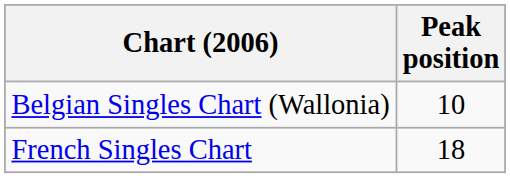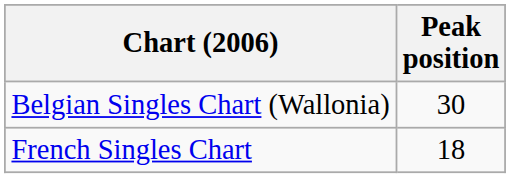Belgian Singles Chart (Wallonia) | Peak position: 10 -> 30
